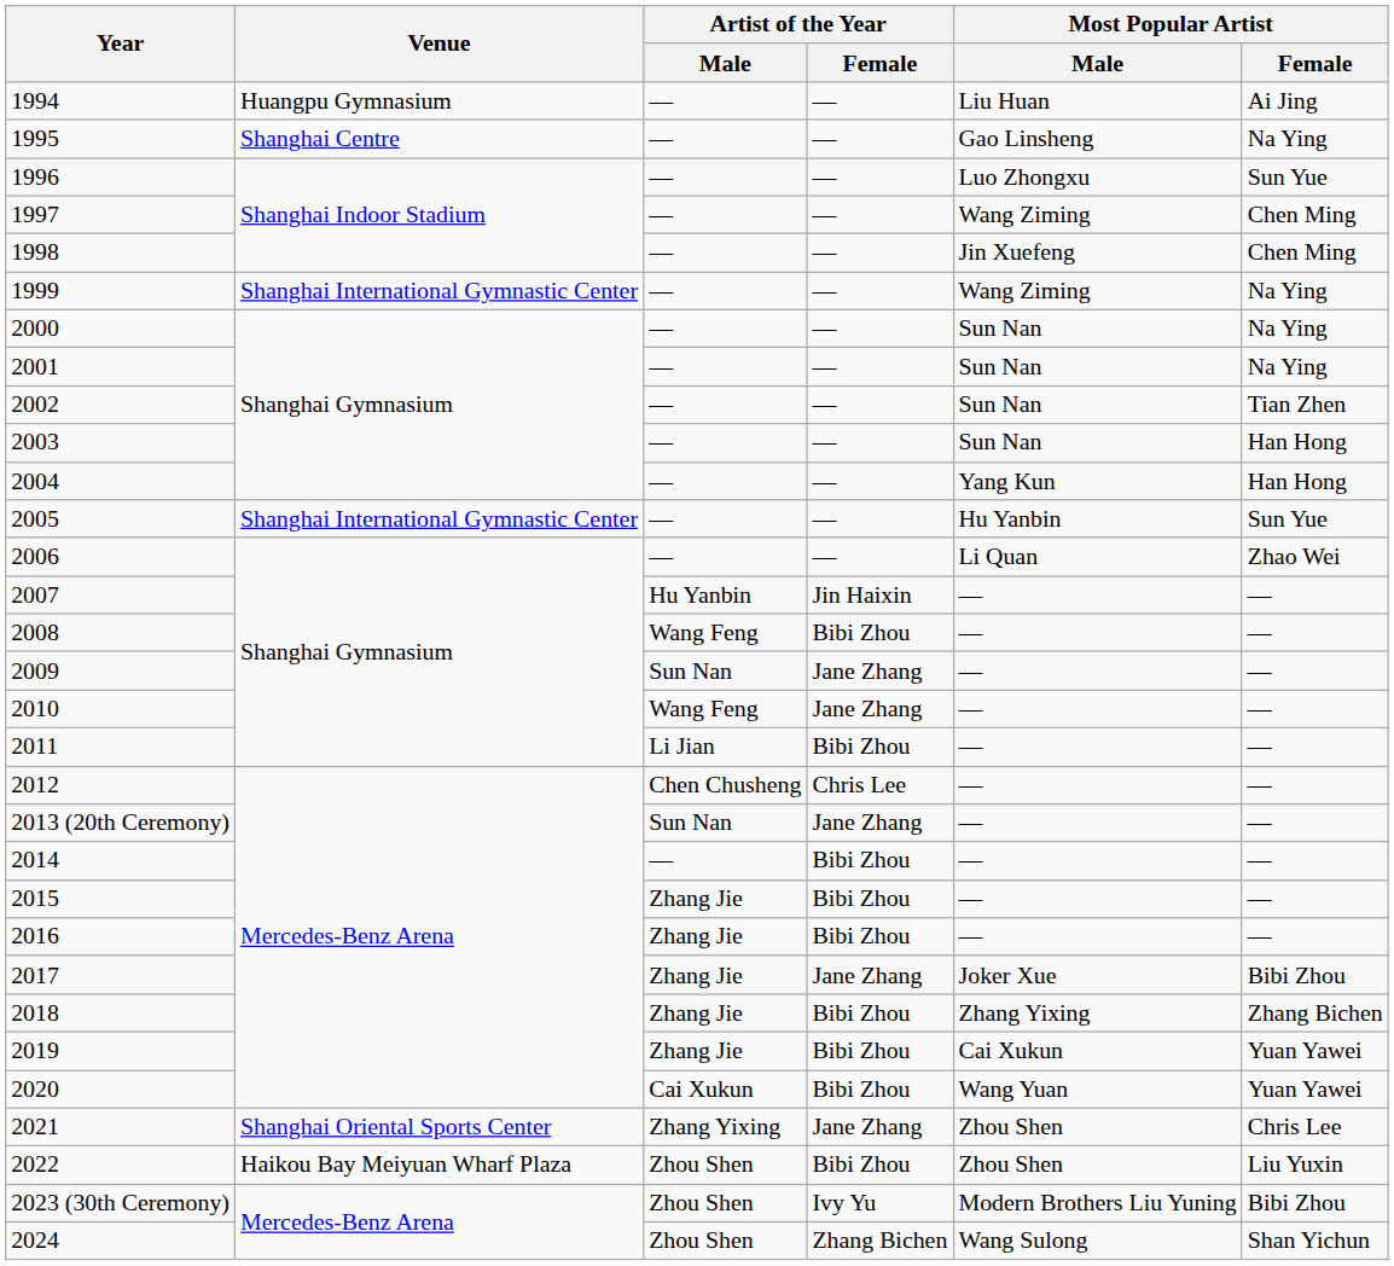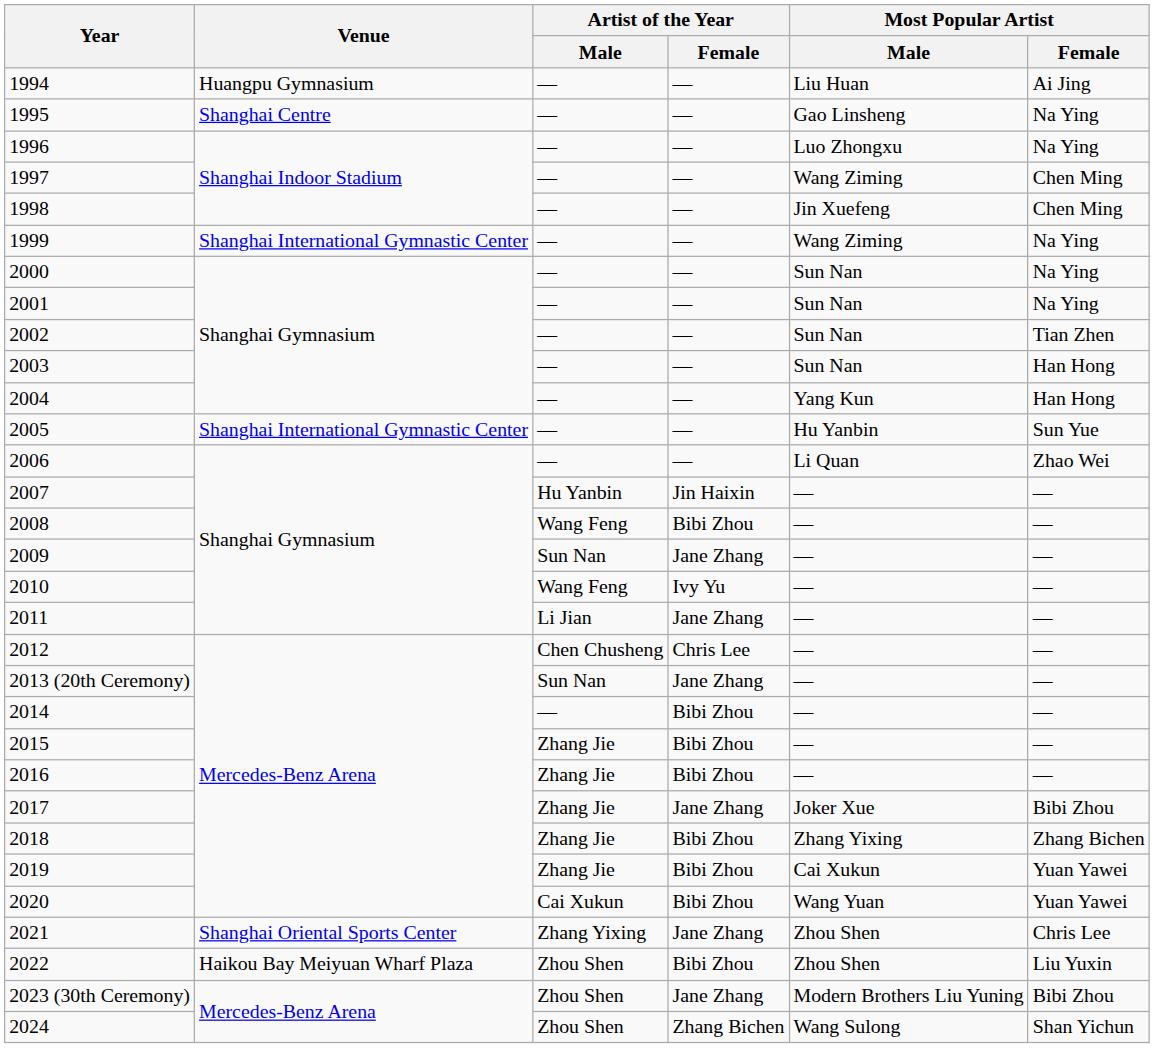1996 | Most Popular Artist / Female: Sun Yue -> Na Ying
2010 | Artist of the Year / Female: Jane Zhang -> Ivy Yu
2011 | Artist of the Year / Female: Bibi Zhou -> Jane Zhang
2023 (30th Ceremony) | Artist of the Year / Female: Ivy Yu -> Jane Zhang
